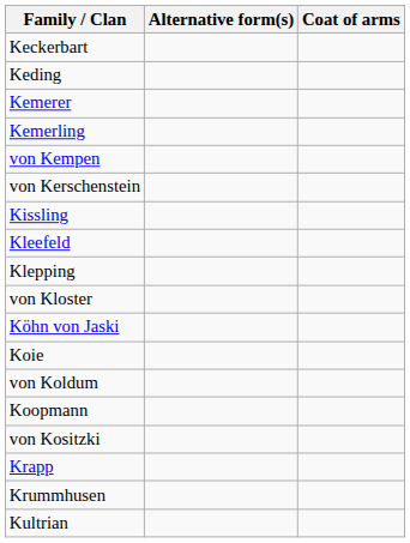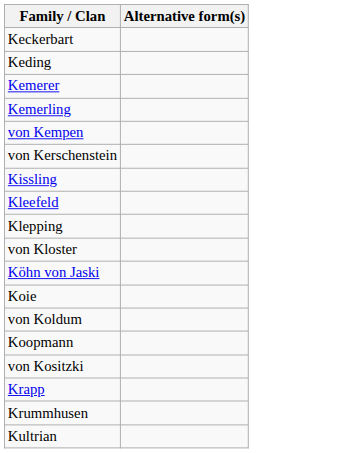- column: Coat of arms
